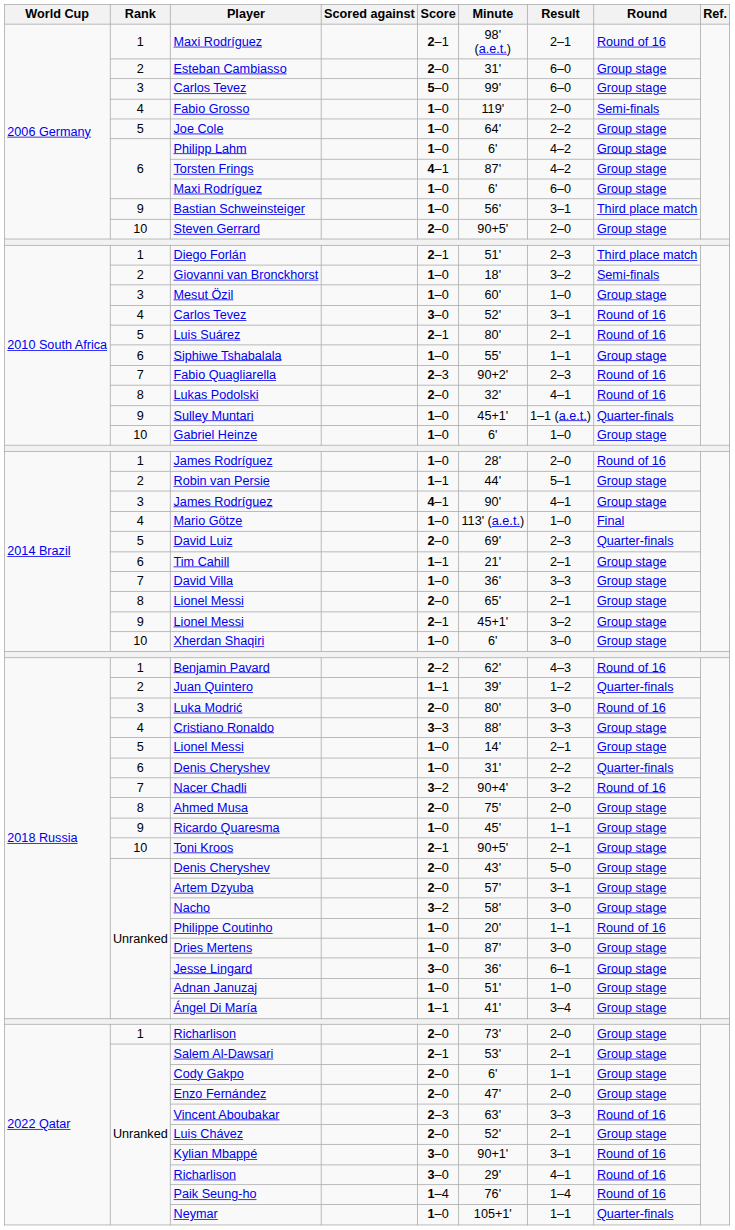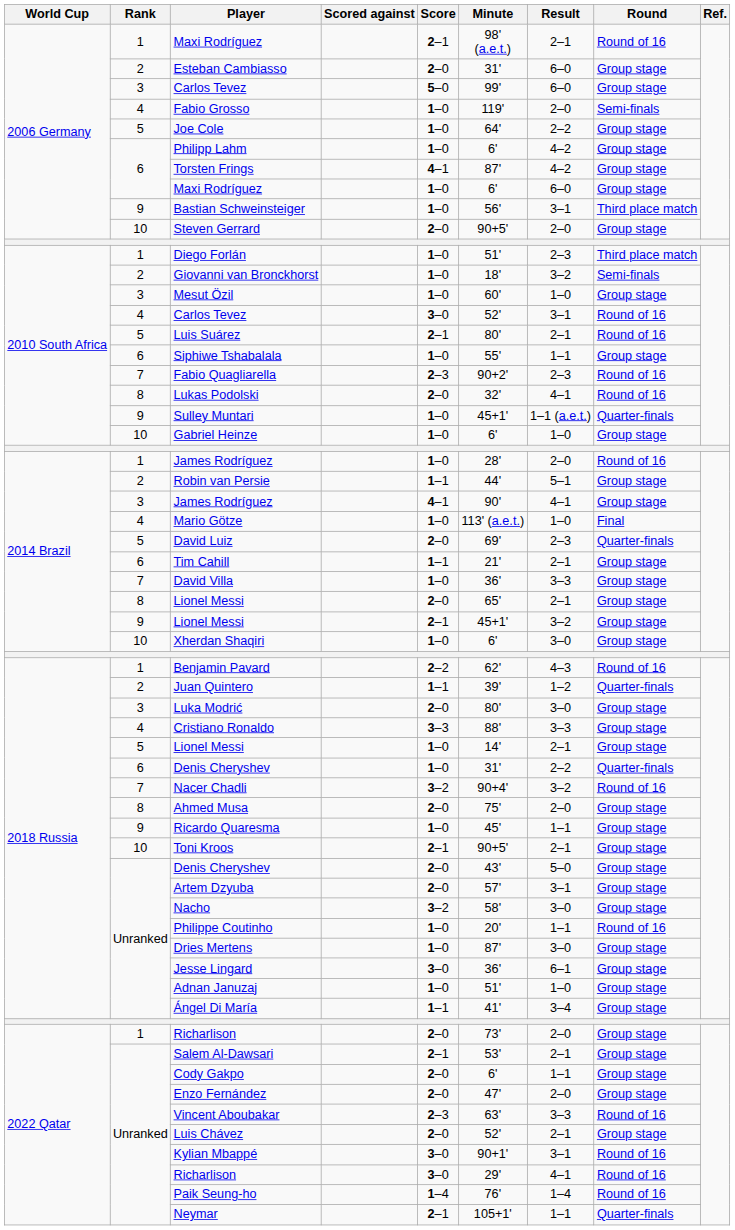Diego Forlán | Score: 2–1 -> 1–0
Luka Modrić | Round: Round of 16 -> Group stage
Neymar | Score: 1–0 -> 2–1
